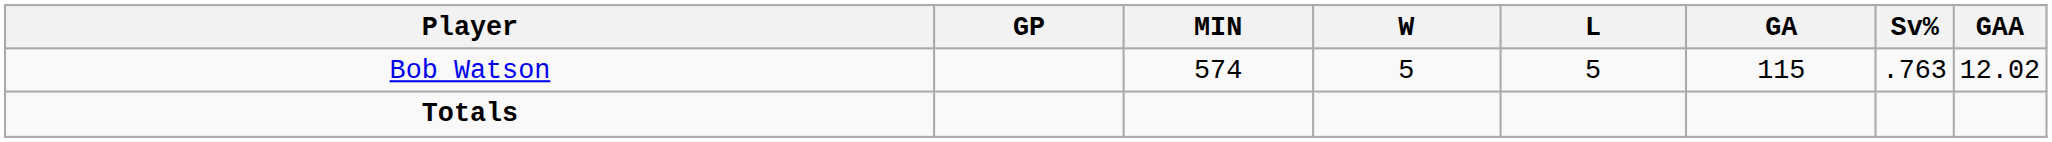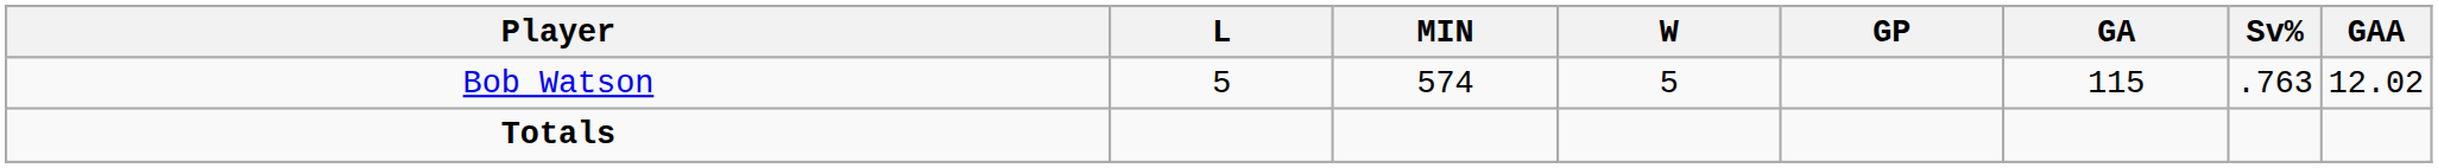columns swapped: GP <-> L
